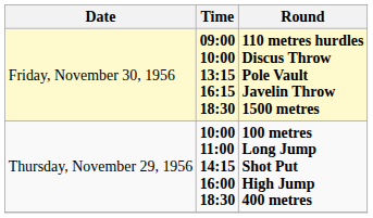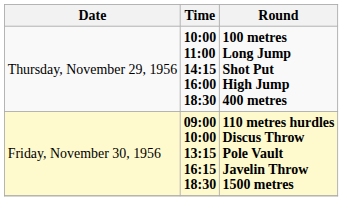rows swapped: Thursday, November 29, 1956 <-> Friday, November 30, 1956
